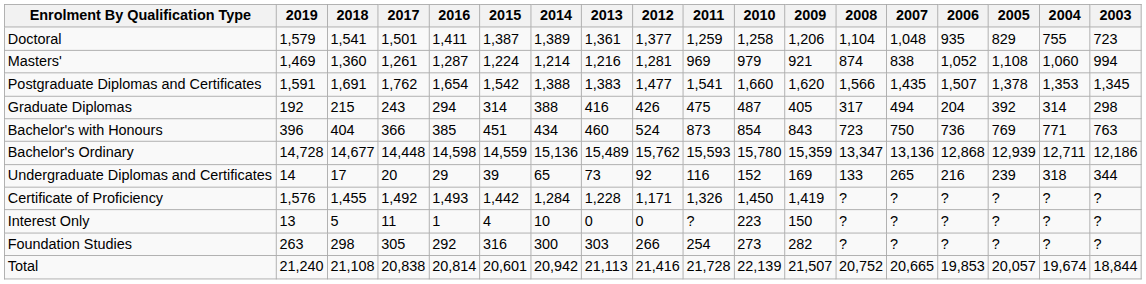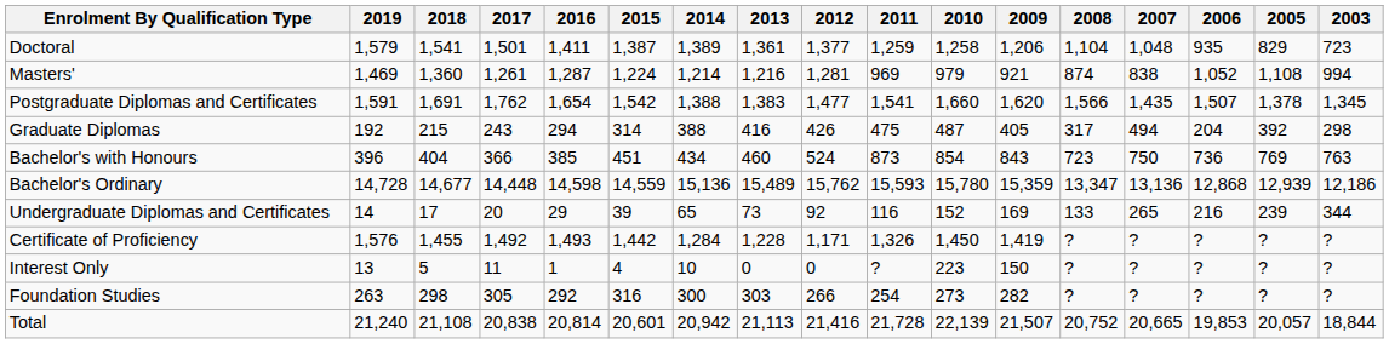- column: 2004 | 755 | 1,060 | 1,353 | 314 | 771 | 12,711 | 318 | ? | ? | ? | 19,674
